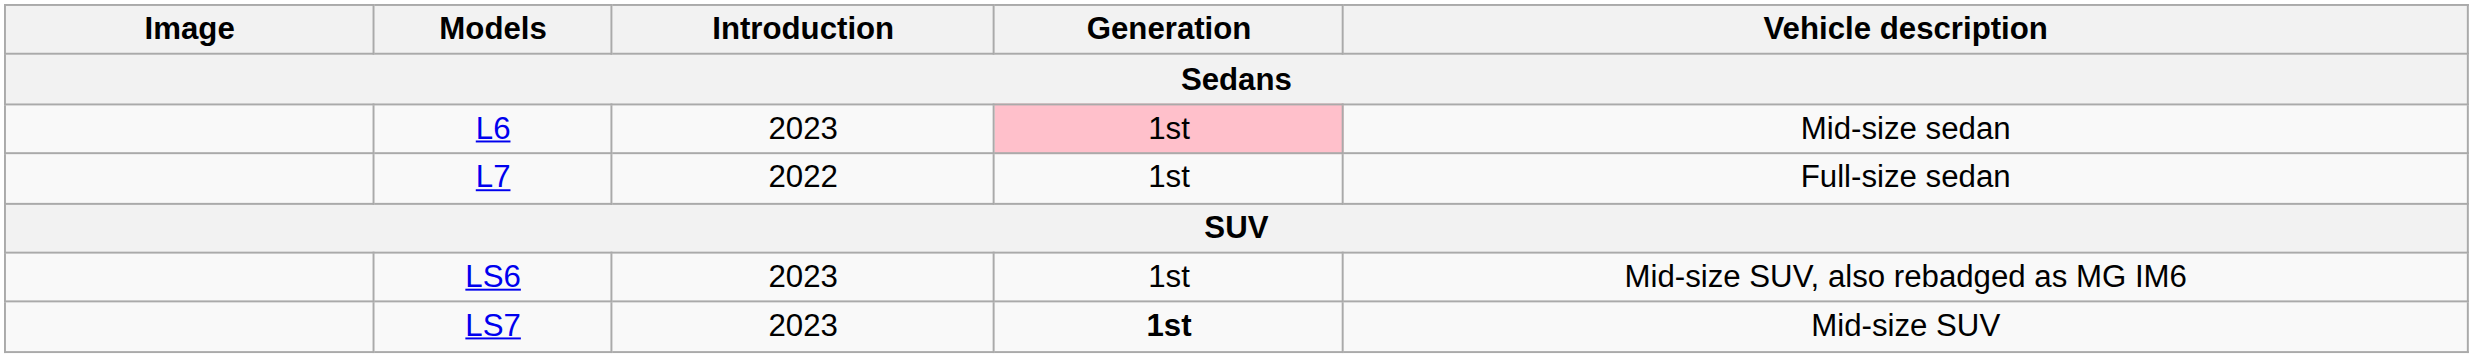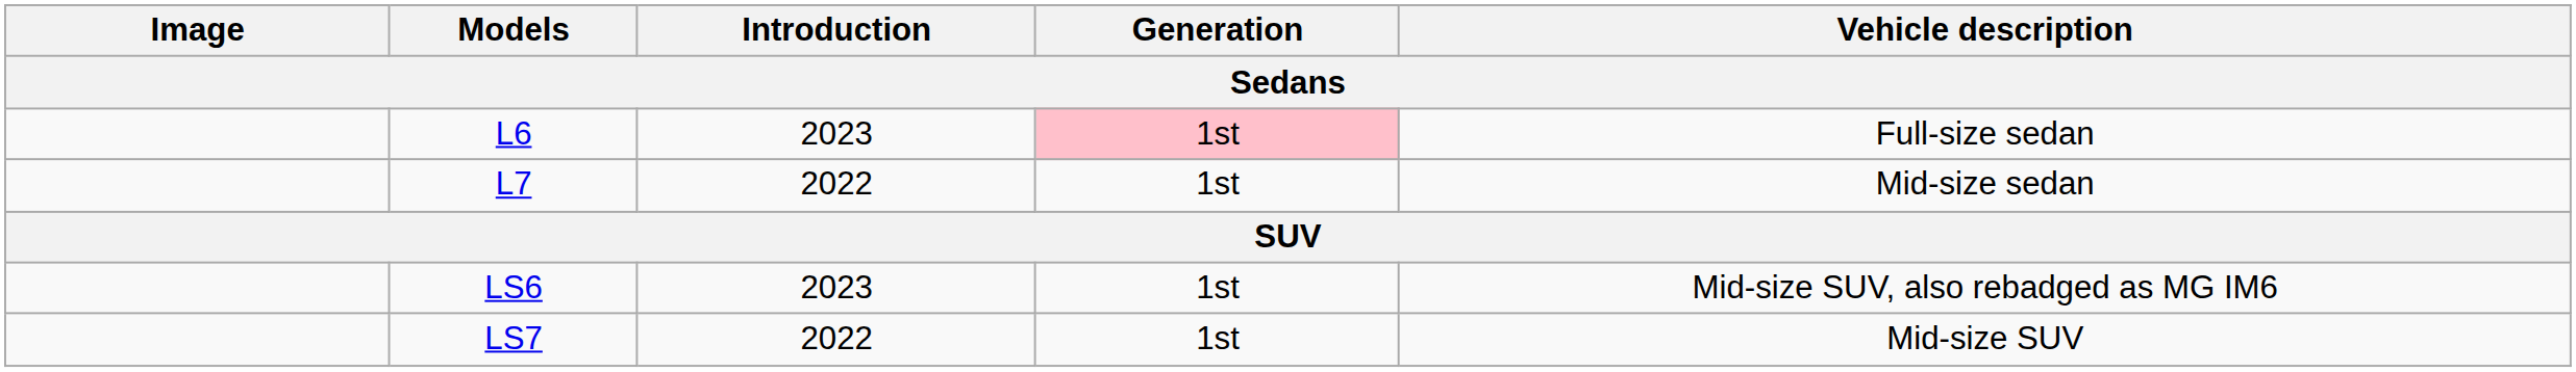L6 | Vehicle description: Mid-size sedan -> Full-size sedan
L7 | Vehicle description: Full-size sedan -> Mid-size sedan
LS7 | Introduction: 2023 -> 2022
LS7 | Generation: bold -> normal
